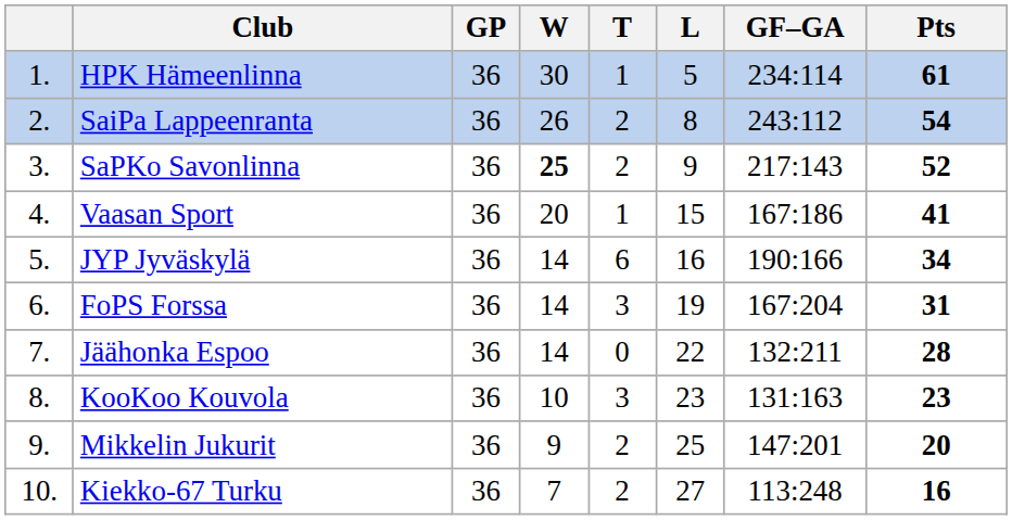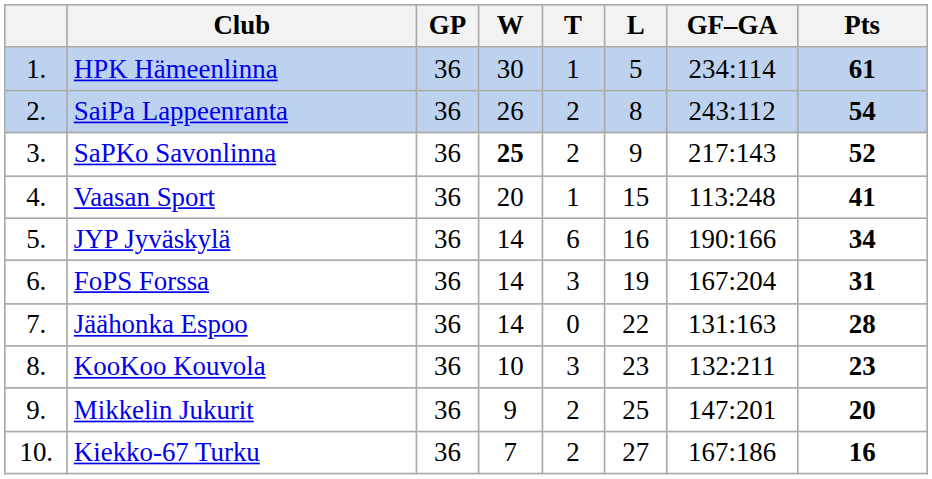Vaasan Sport | GF–GA: 167:186 -> 113:248
Jäähonka Espoo | GF–GA: 132:211 -> 131:163
KooKoo Kouvola | GF–GA: 131:163 -> 132:211
Kiekko-67 Turku | GF–GA: 113:248 -> 167:186
